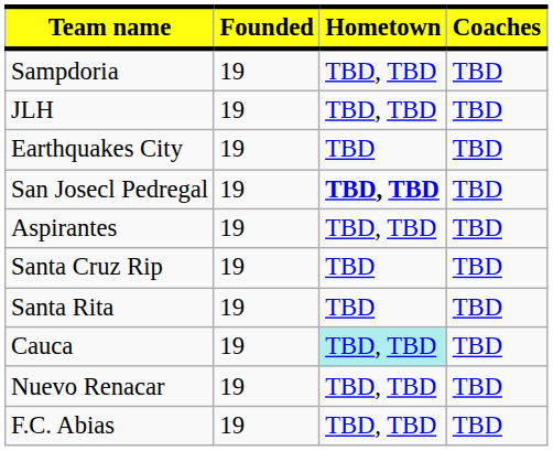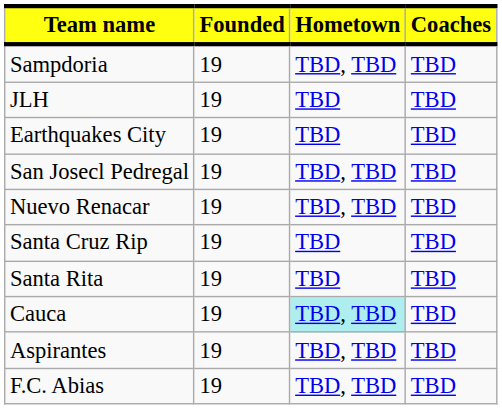JLH | Hometown: TBD, TBD -> TBD
San Josecl Pedregal | Hometown: bold -> normal
rows swapped: Nuevo Renacar <-> Aspirantes
